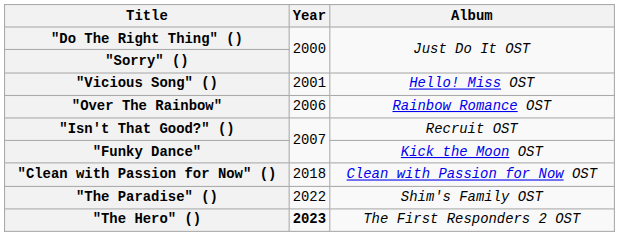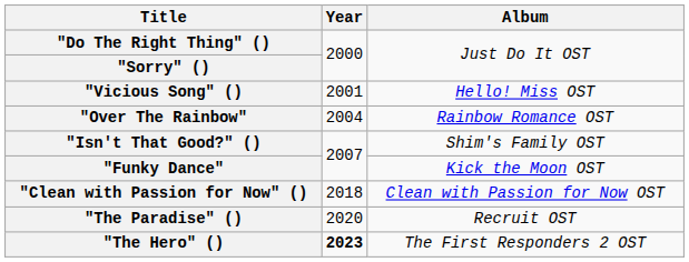"Over The Rainbow" | Year: 2006 -> 2004
"Isn't That Good?" () | Album: Recruit OST -> Shim's Family OST
"The Paradise" () | Year: 2022 -> 2020
"The Paradise" () | Album: Shim's Family OST -> Recruit OST
